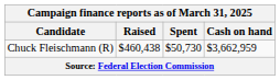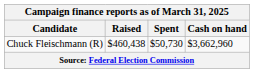Chuck Fleischmann (R) | Cash on hand: $3,662,959 -> $3,662,960
